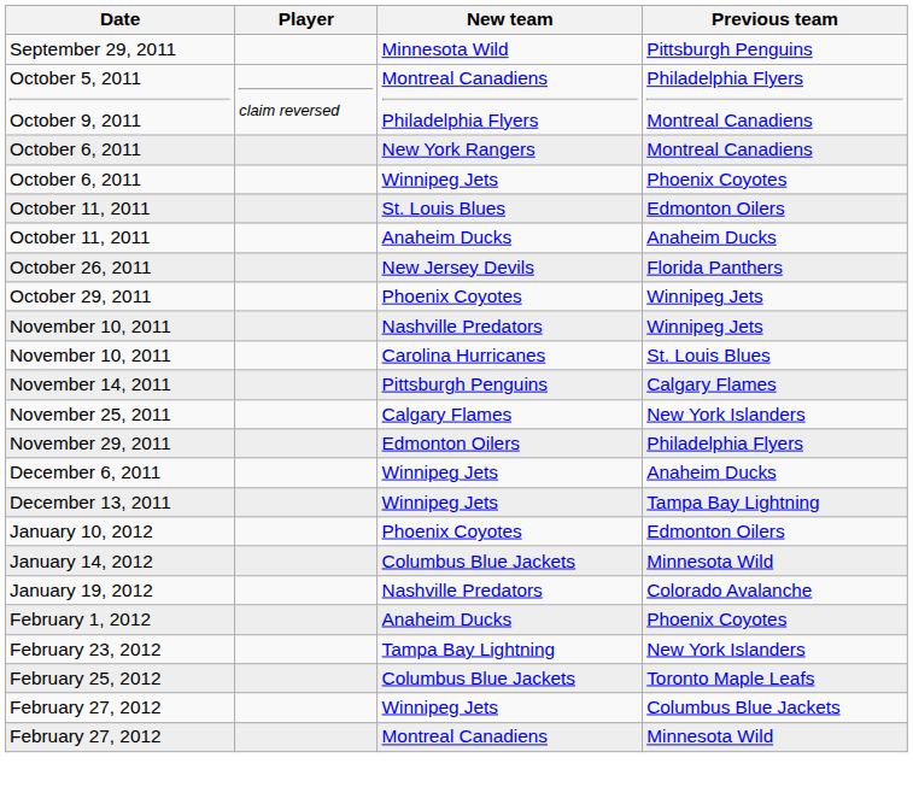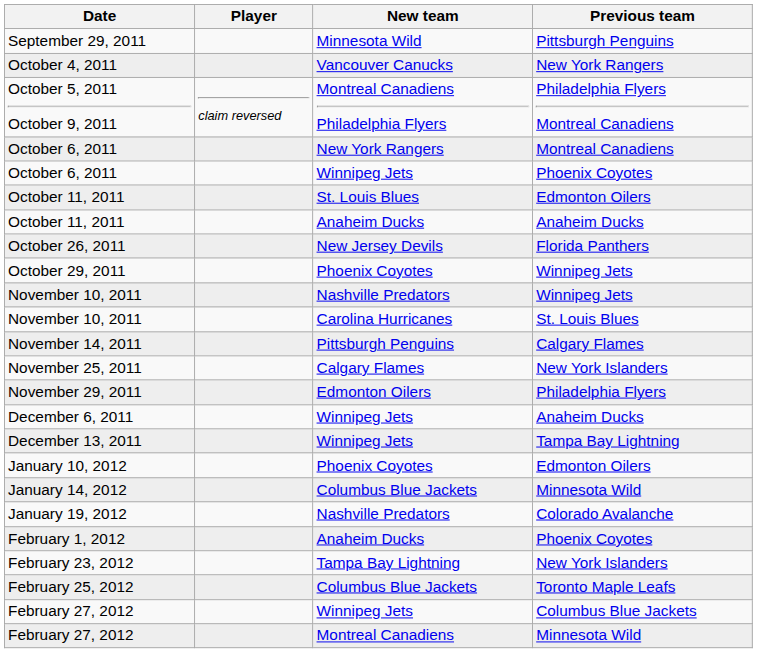+ row: October 4, 2011 | Vancouver Canucks | New York Rangers
